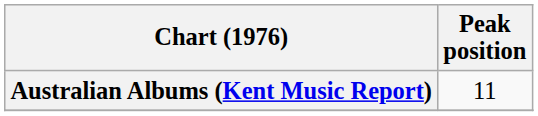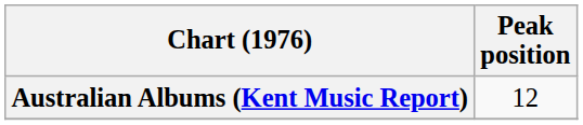Australian Albums (Kent Music Report) | Peak position: 11 -> 12
